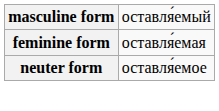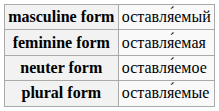+ row: plural form | оставля́емые
